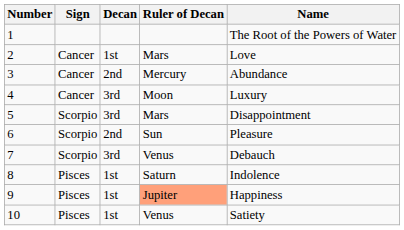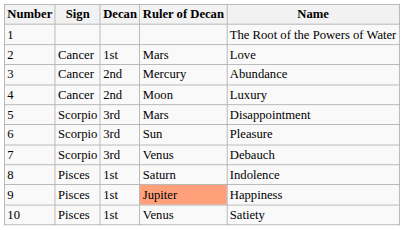4 | Decan: 3rd -> 2nd
6 | Decan: 2nd -> 3rd
